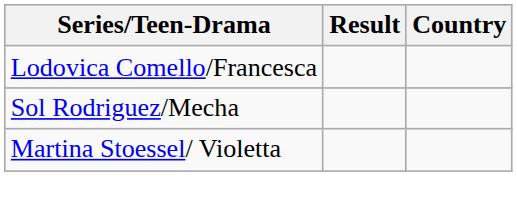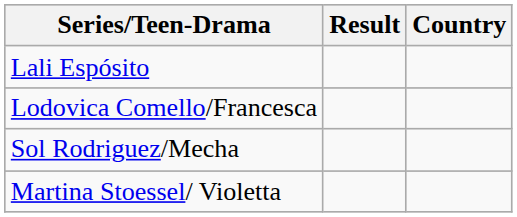+ row: Lali Espósito
